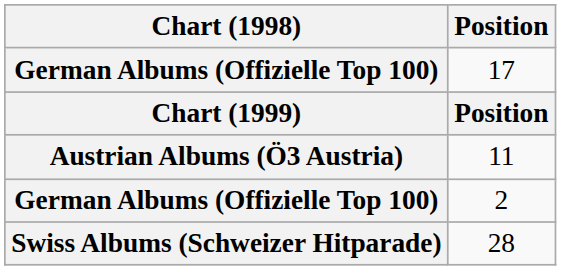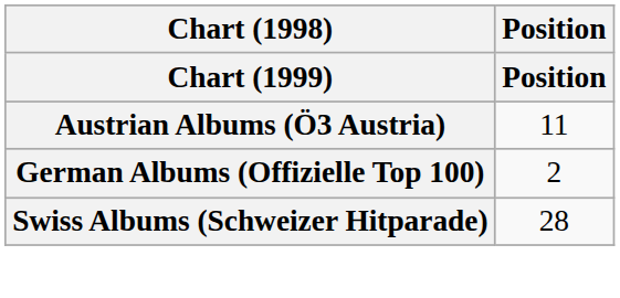- row: German Albums (Offizielle Top 100) | 17
